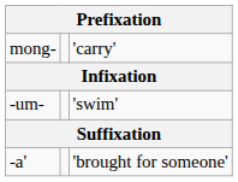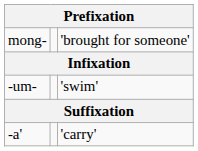mong- | column 3: 'carry' -> 'brought for someone'
-a' | column 3: 'brought for someone' -> 'carry'
